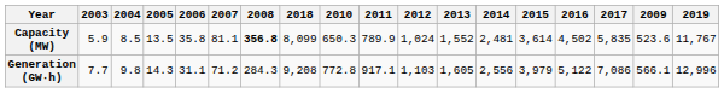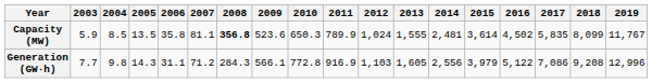columns swapped: 2009 <-> 2018
Capacity (MW) | 2013: 1,552 -> 1,555
Generation (GW·h) | 2011: 917.1 -> 916.9
